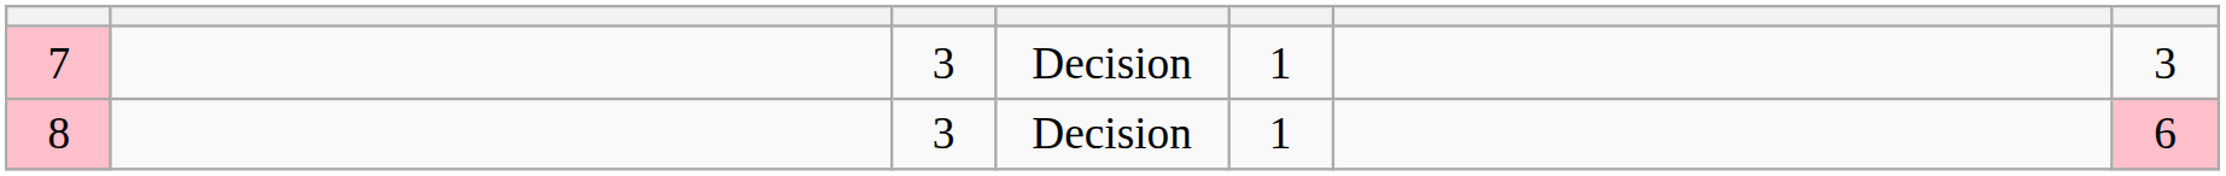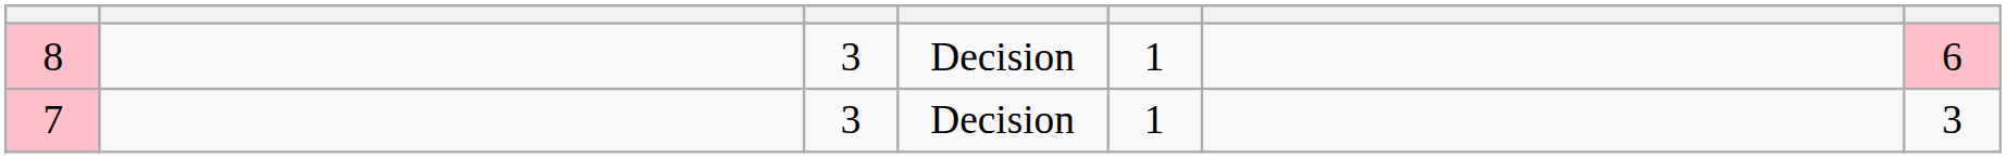rows swapped: 7 <-> 8
